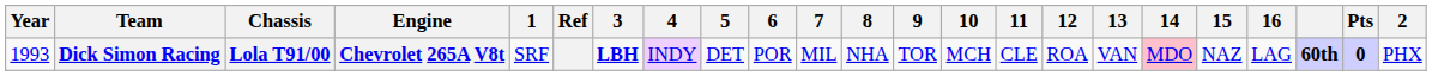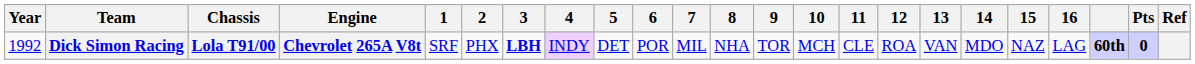columns swapped: 2 <-> Ref
Dick Simon Racing | Year: 1993 -> 1992
Dick Simon Racing | 14: pink background -> no background
